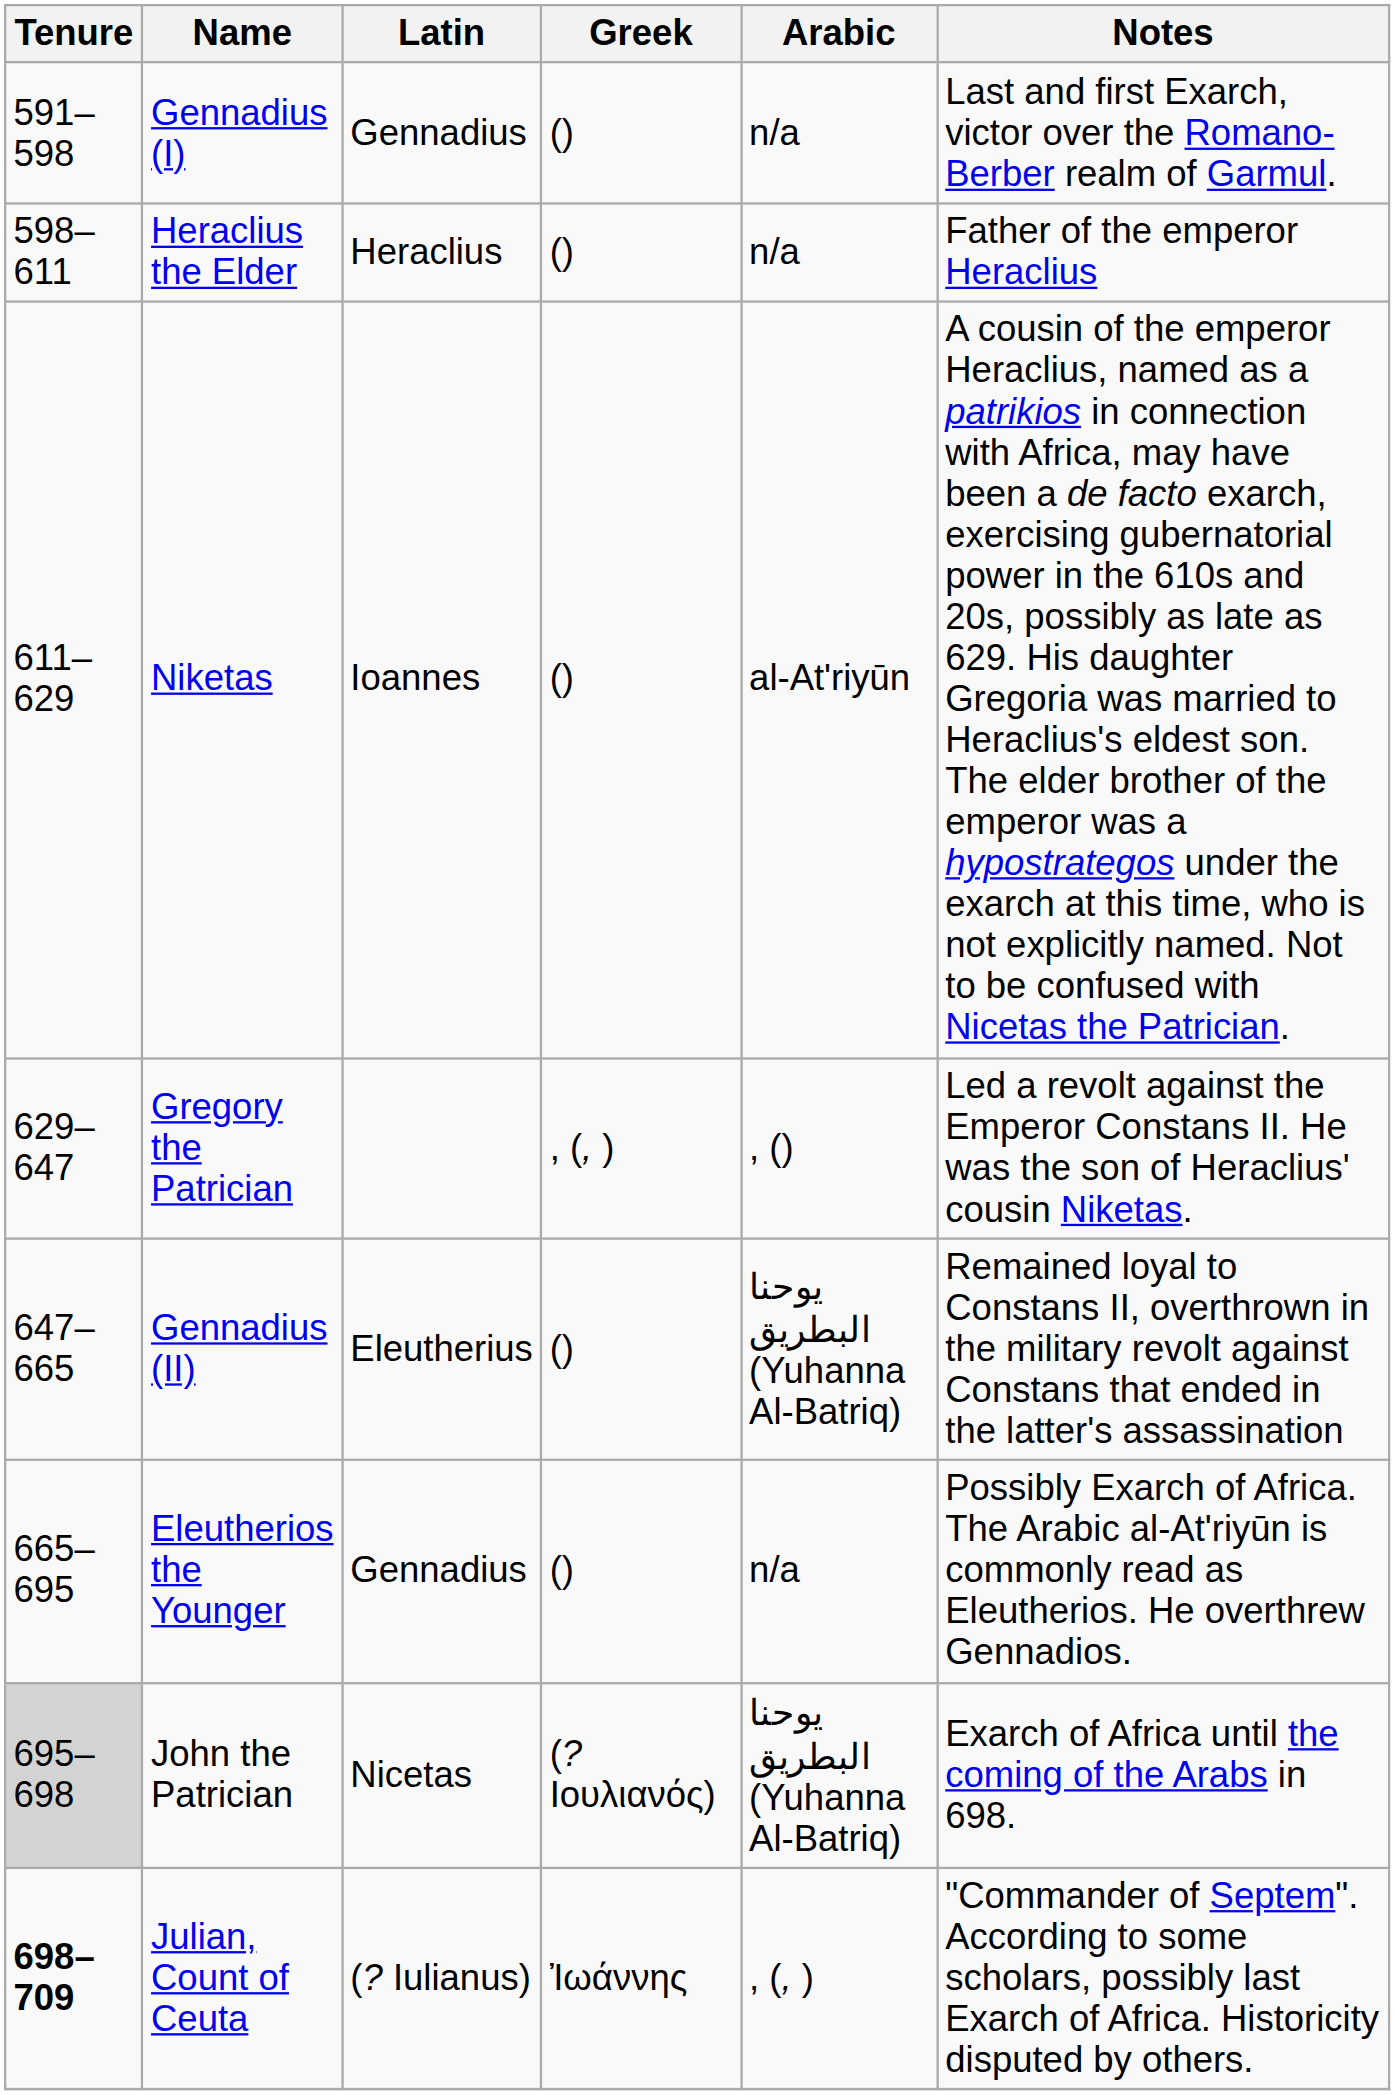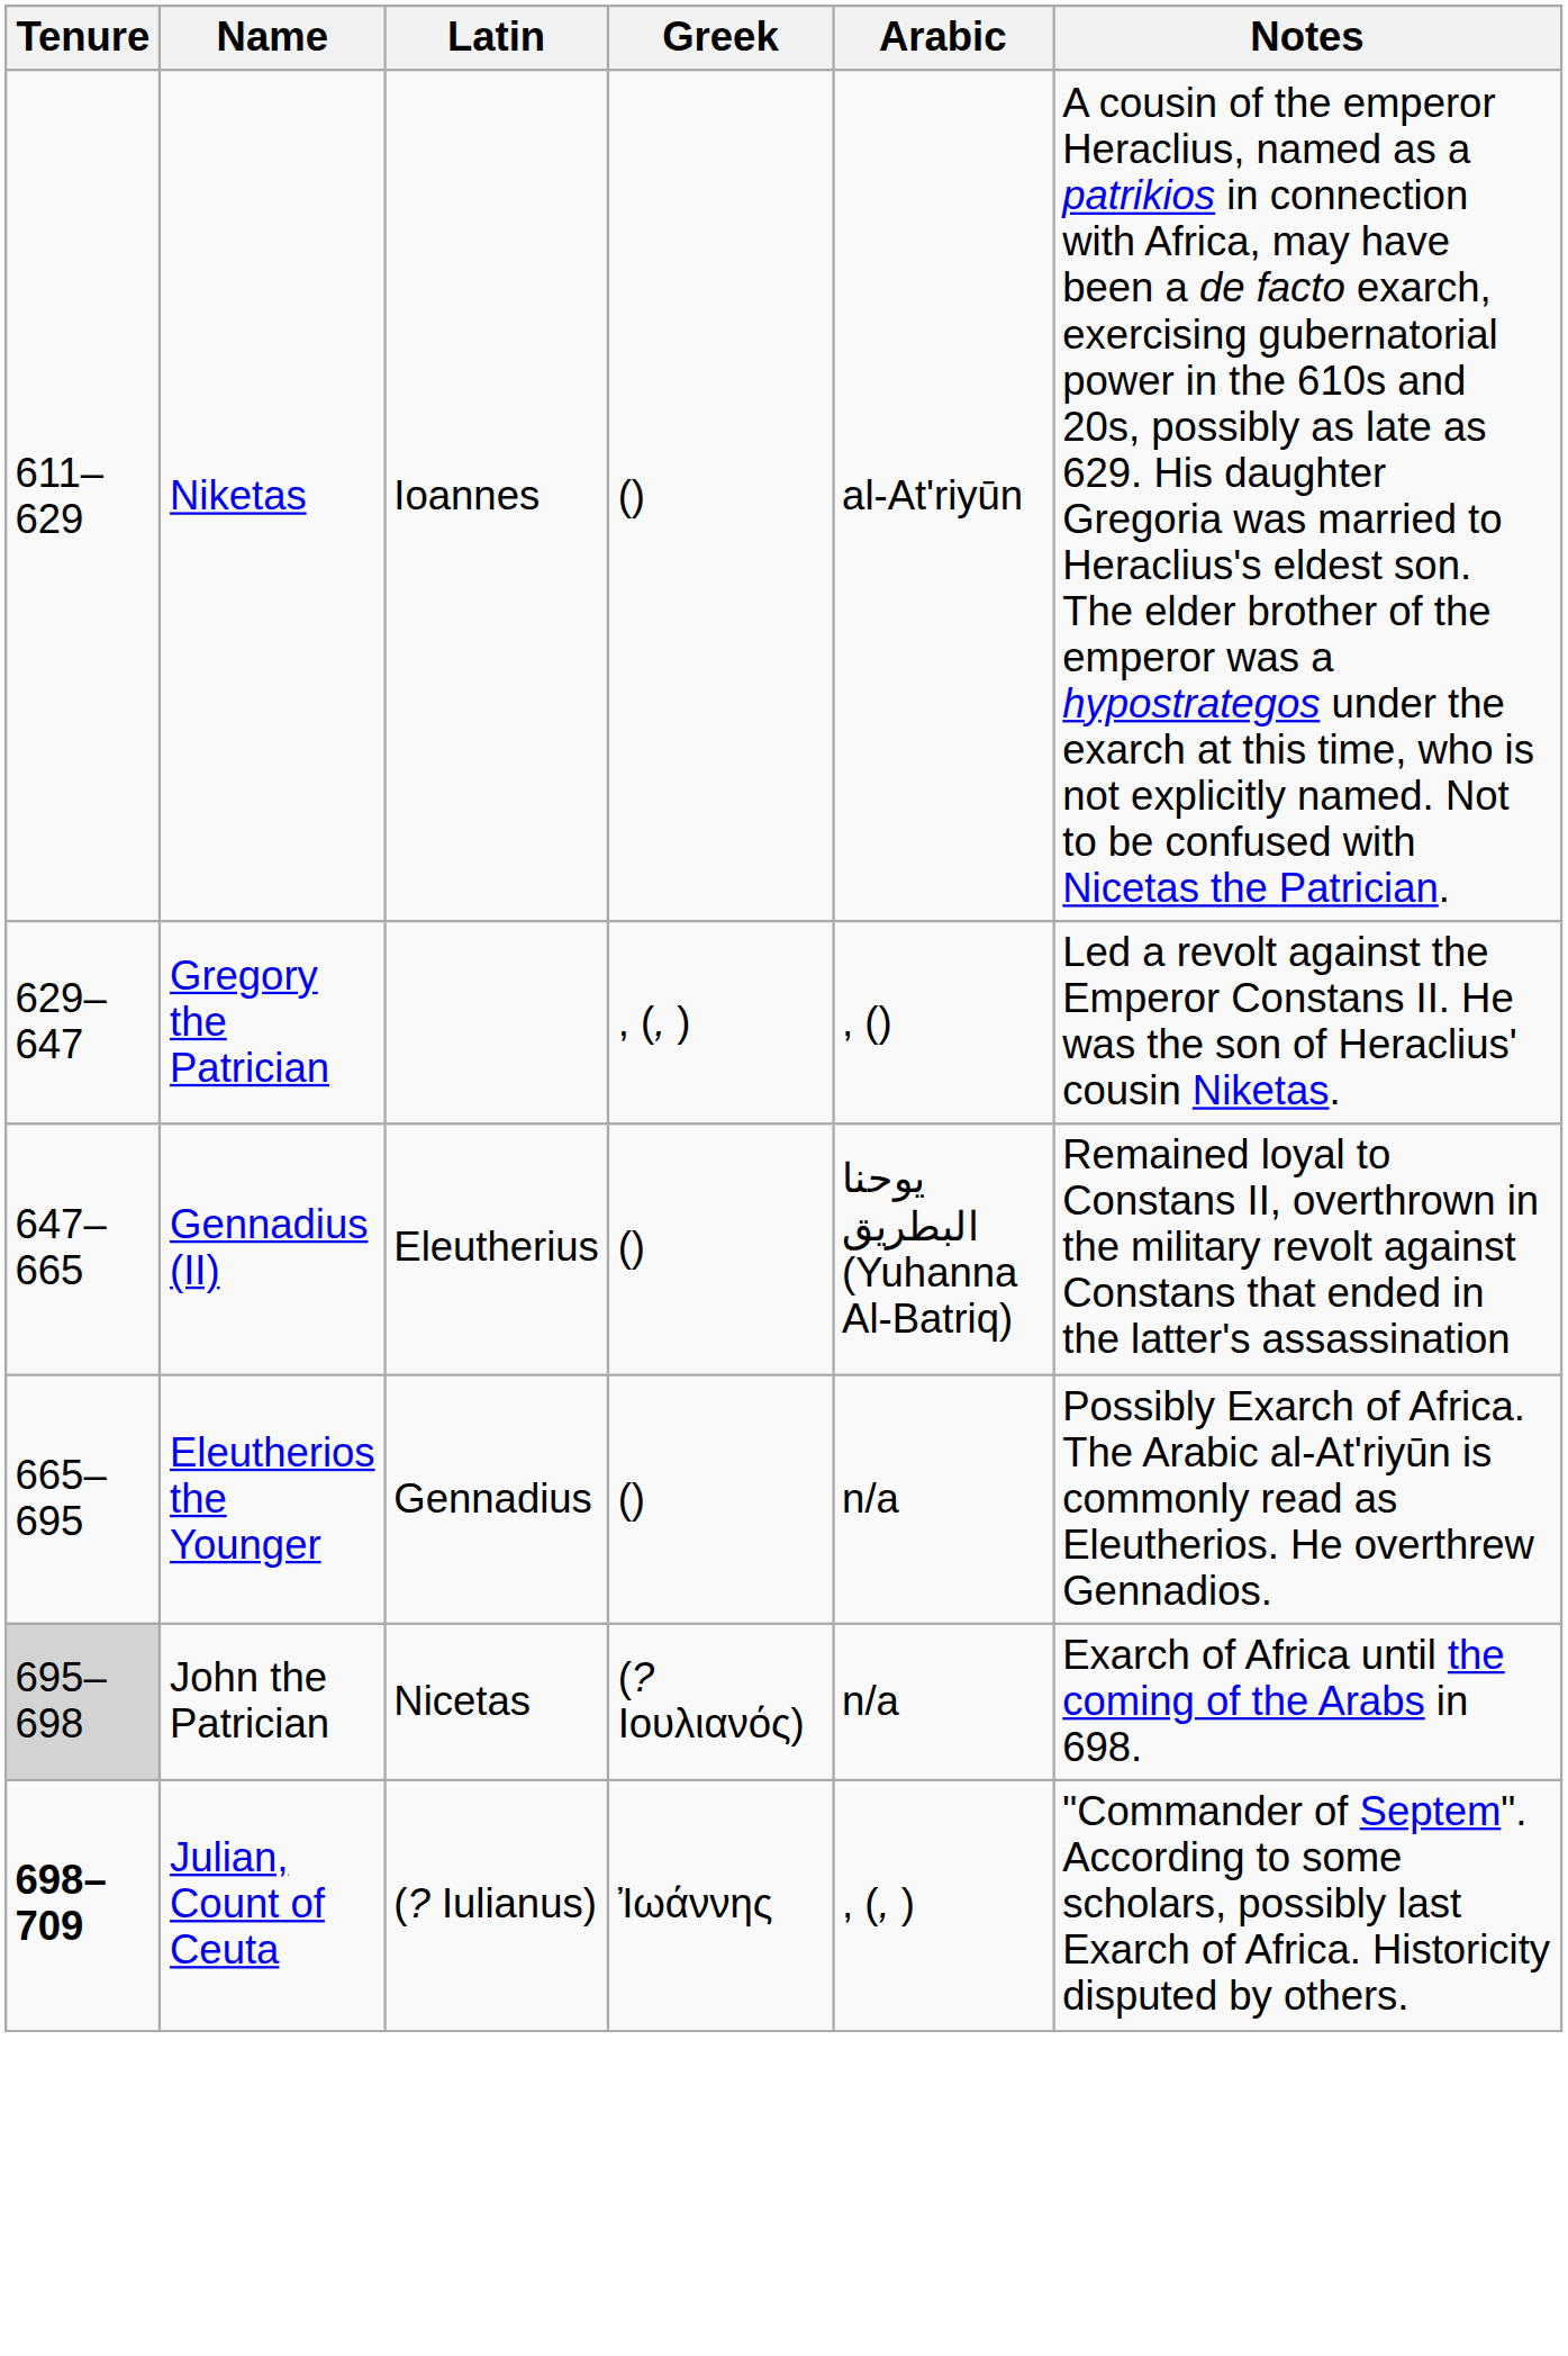- row: 591–598 | Gennadius (I) | Gennadius | () | n/a | Last and first Exarch, victor over the Romano-Berber realm of Garmul.
- row: 598–611 | Heraclius the Elder | Heraclius | () | n/a | Father of the emperor Heraclius
John the Patrician | Arabic: يوحنا البطريق (Yuhanna Al-Batriq) -> n/a
